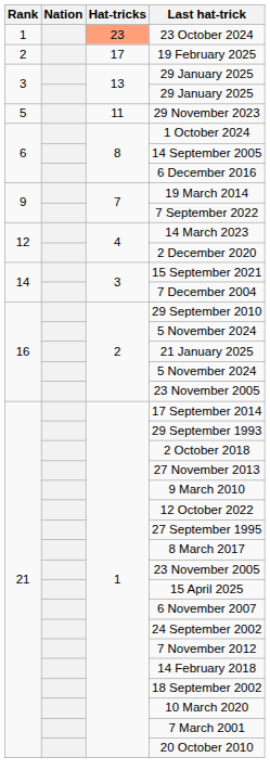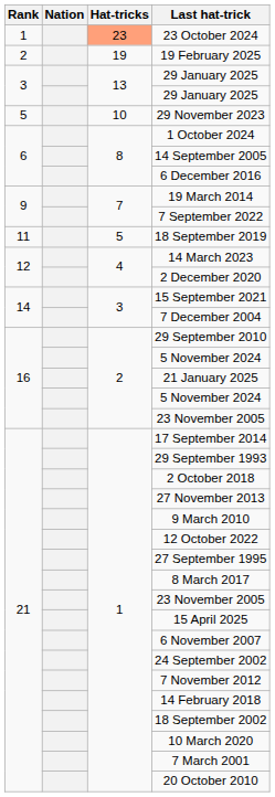19 February 2025 | Hat-tricks: 17 -> 19
29 November 2023 | Hat-tricks: 11 -> 10
+ row: 11 | 5 | 18 September 2019
